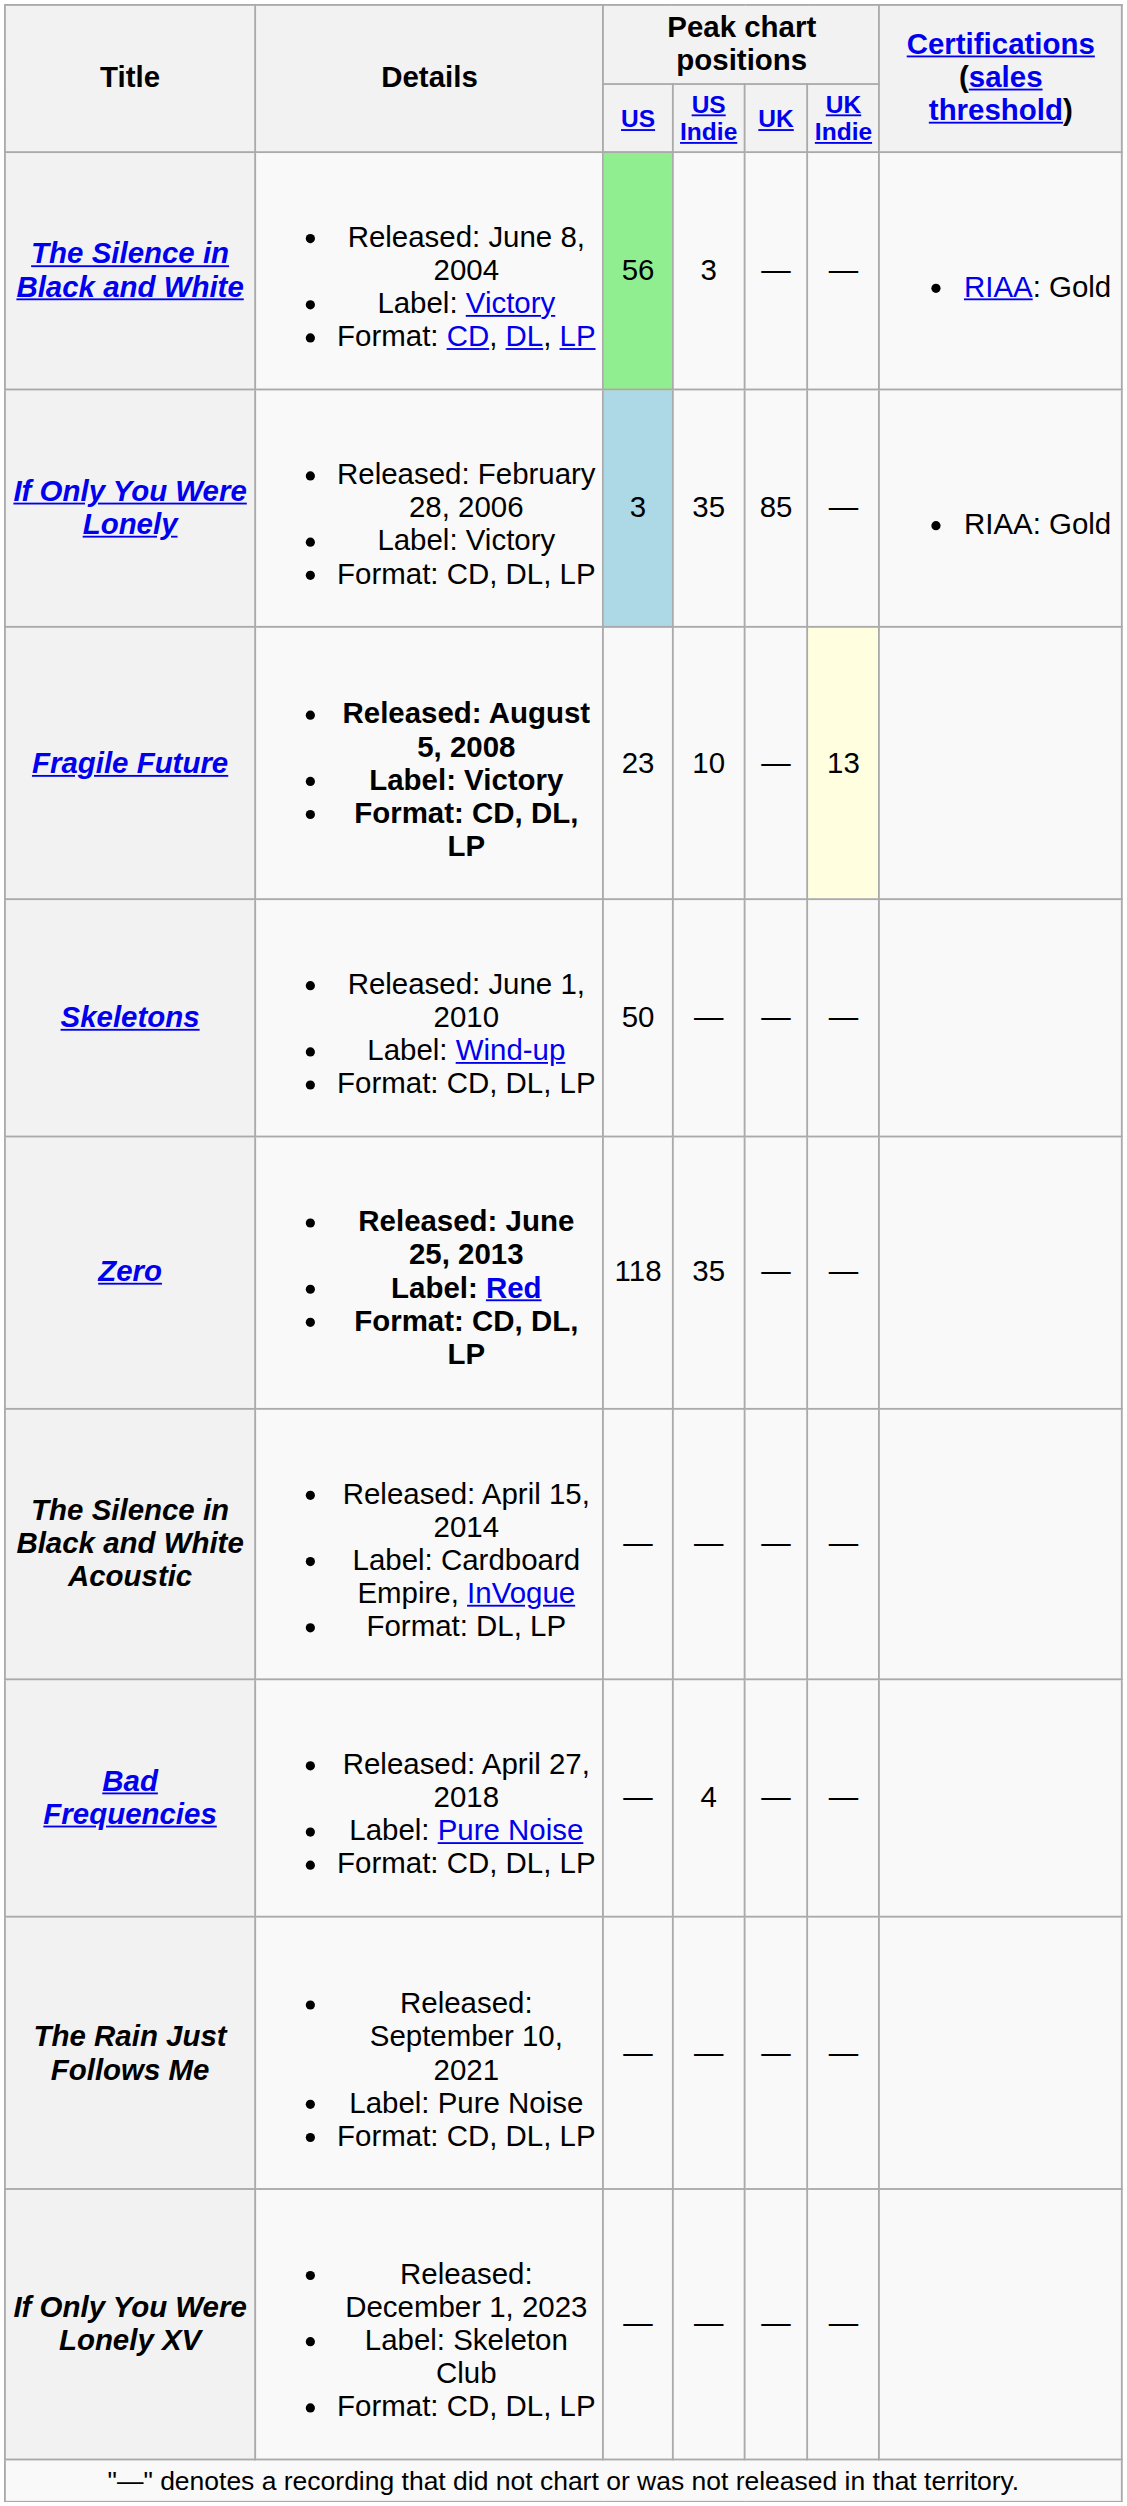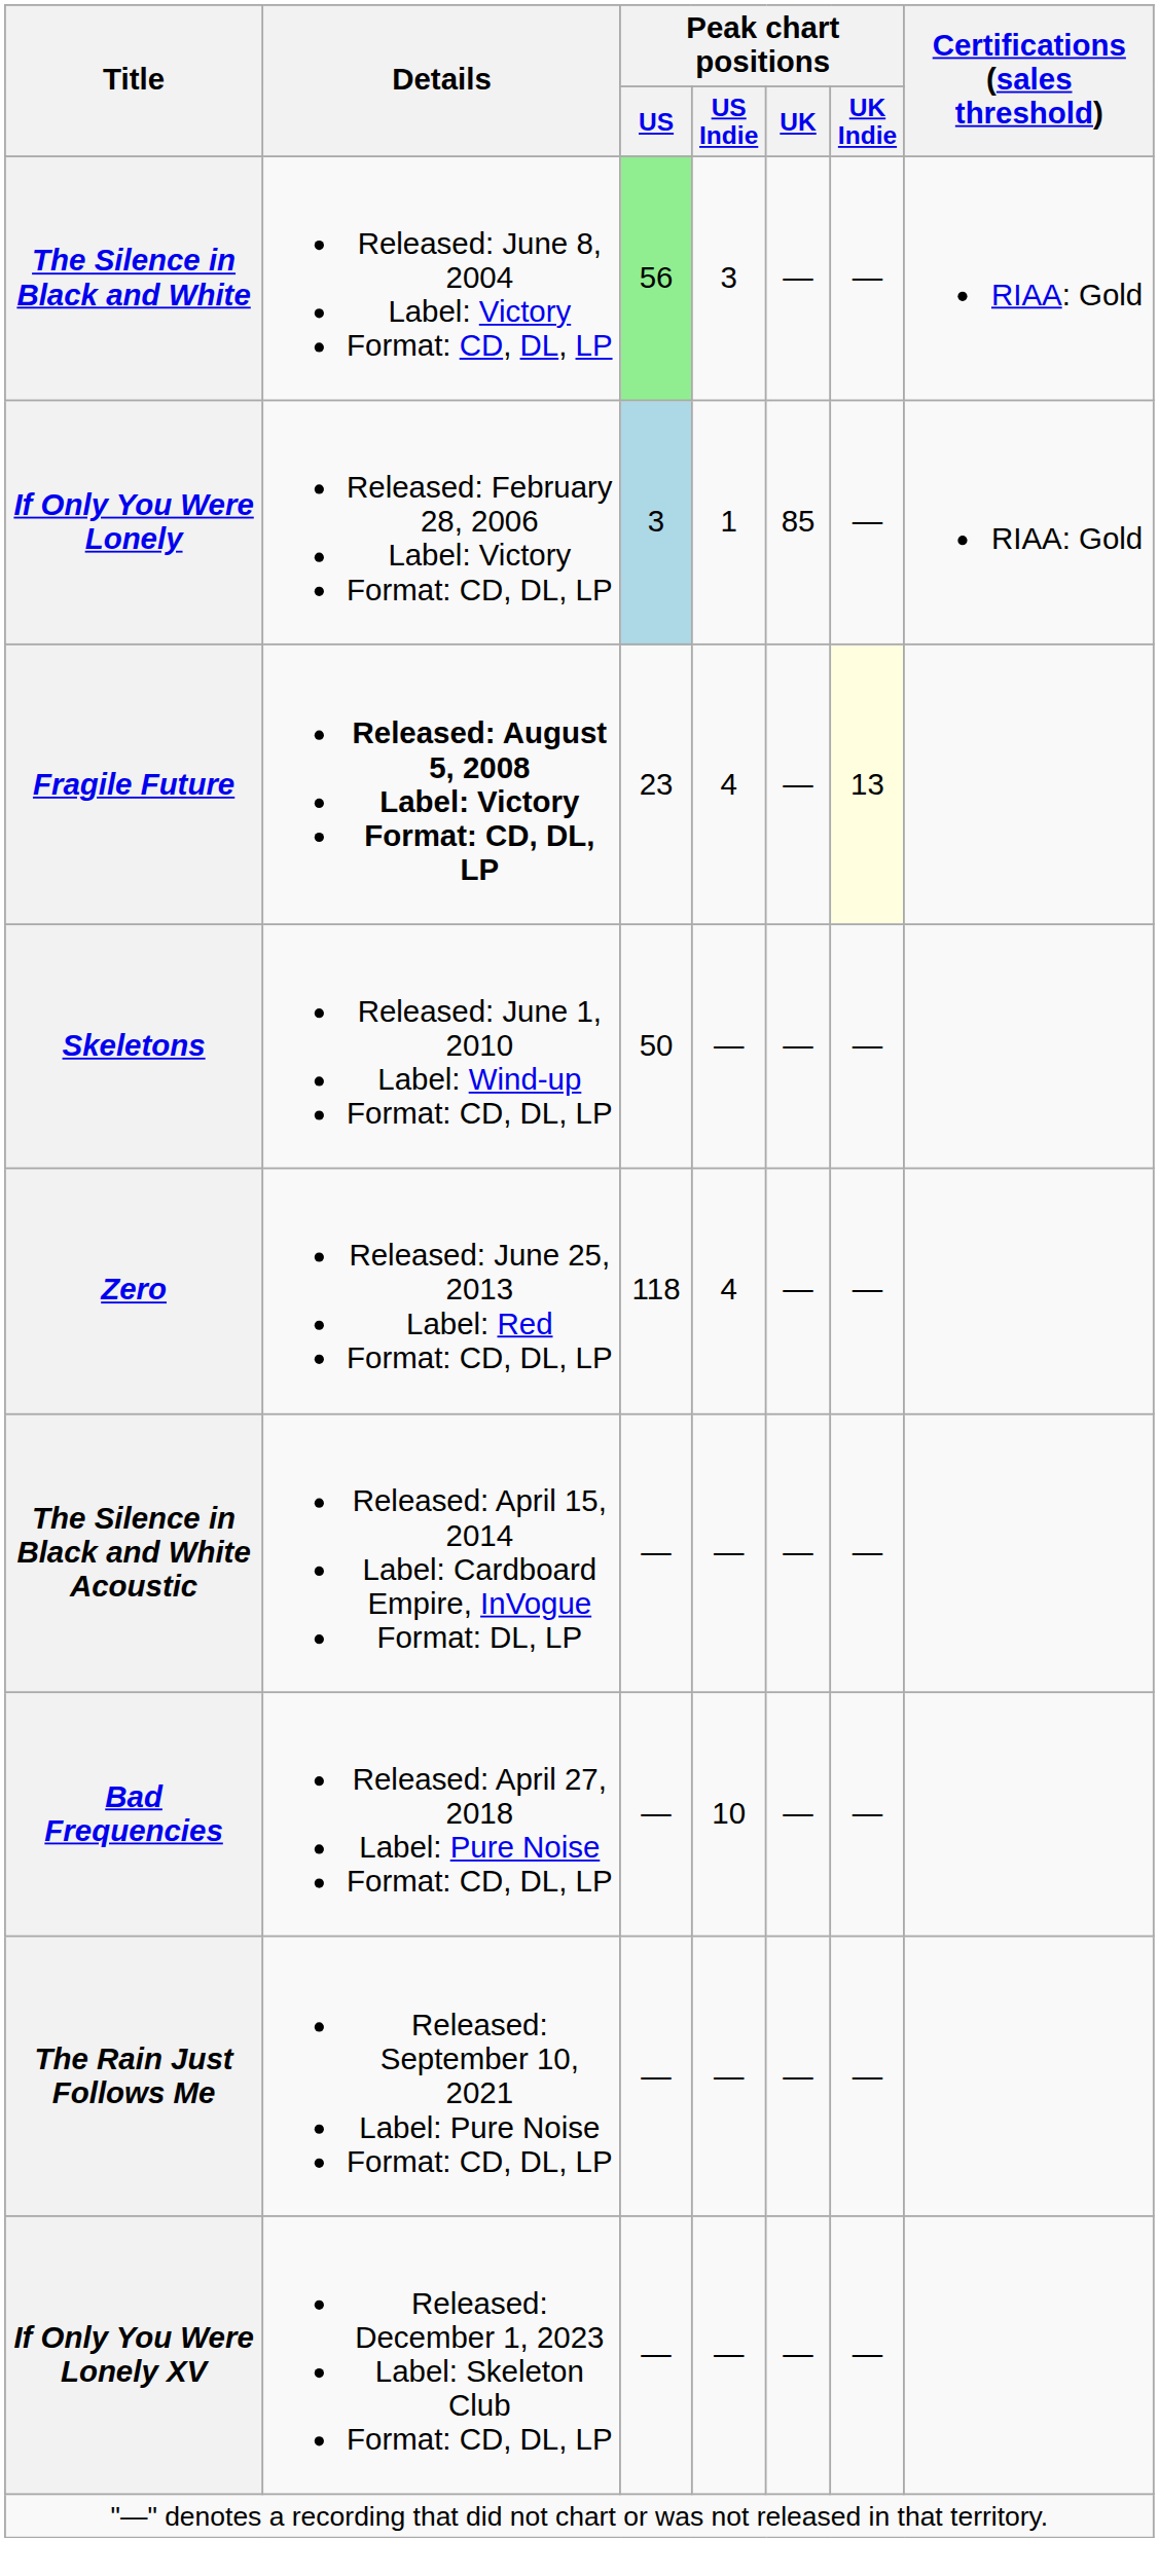If Only You Were Lonely | Peak chart positions / US Indie: 35 -> 1
Fragile Future | Peak chart positions / US Indie: 10 -> 4
Zero | Details: bold -> normal
Zero | Peak chart positions / US Indie: 35 -> 4
Bad Frequencies | Peak chart positions / US Indie: 4 -> 10
